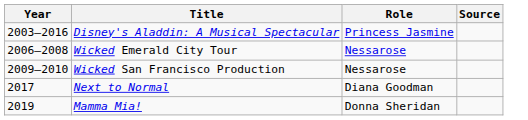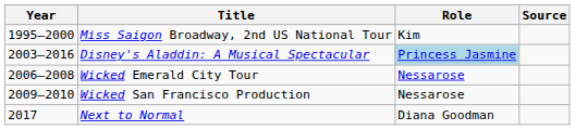+ row: 1995–2000 | Miss Saigon Broadway, 2nd US National Tour | Kim
Disney's Aladdin: A Musical Spectacular | Role: no background -> lightblue background
- row: 2019 | Mamma Mia! | Donna Sheridan
